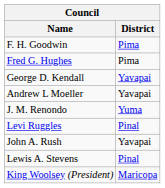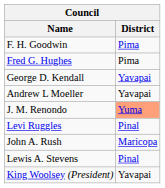J. M. Renondo | District: no background -> lightsalmon background
John A. Rush | District: Yavapai -> Maricopa
King Woolsey (President) | District: Maricopa -> Yavapai
